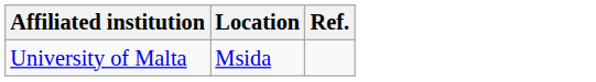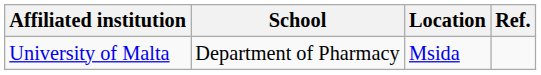+ column: School | Department of Pharmacy
